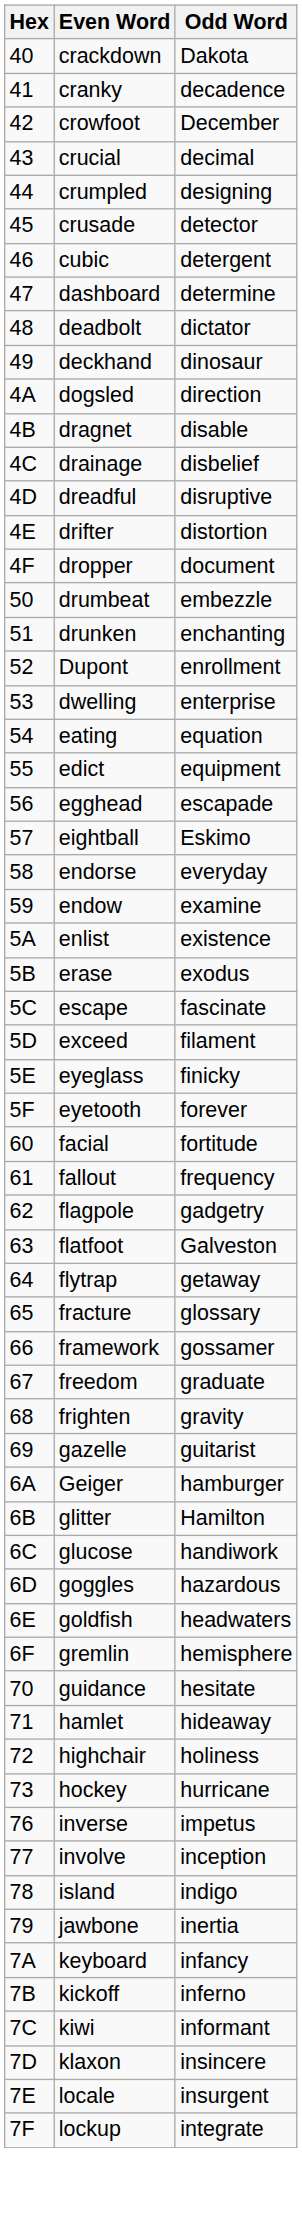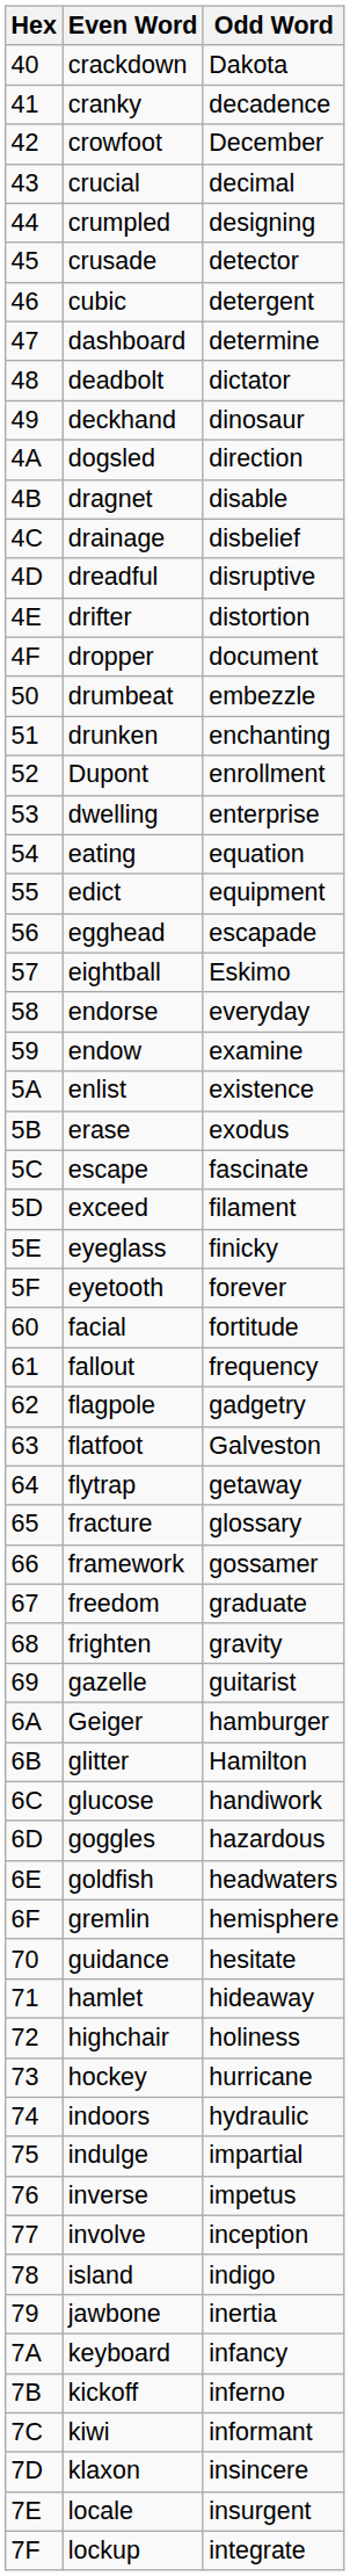+ row: 74 | indoors | hydraulic
+ row: 75 | indulge | impartial
